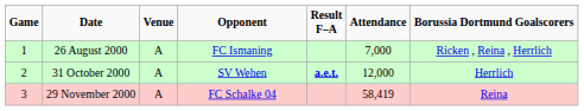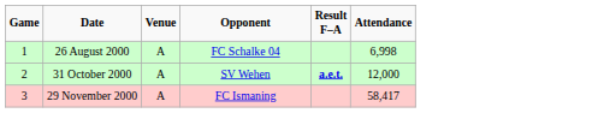- column: Borussia Dortmund Goalscorers | Ricken , Reina , Herrlich | Herrlich | Reina
26 August 2000 | Opponent: FC Ismaning -> FC Schalke 04
26 August 2000 | Attendance: 7,000 -> 6,998
29 November 2000 | Opponent: FC Schalke 04 -> FC Ismaning
29 November 2000 | Attendance: 58,419 -> 58,417
